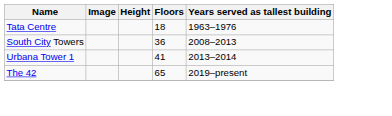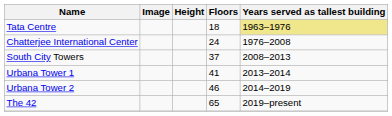Tata Centre | Years served as tallest building: no background -> khaki background
+ row: Chatterjee International Center | 24 | 1976–2008
South City Towers | Floors: 36 -> 37
+ row: Urbana Tower 2 | 46 | 2014–2019
